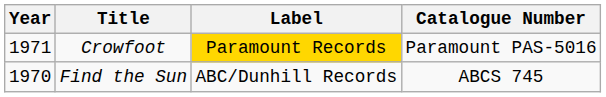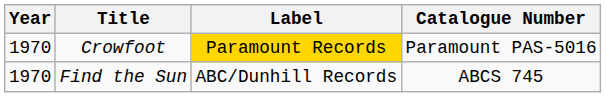Crowfoot | Year: 1971 -> 1970
